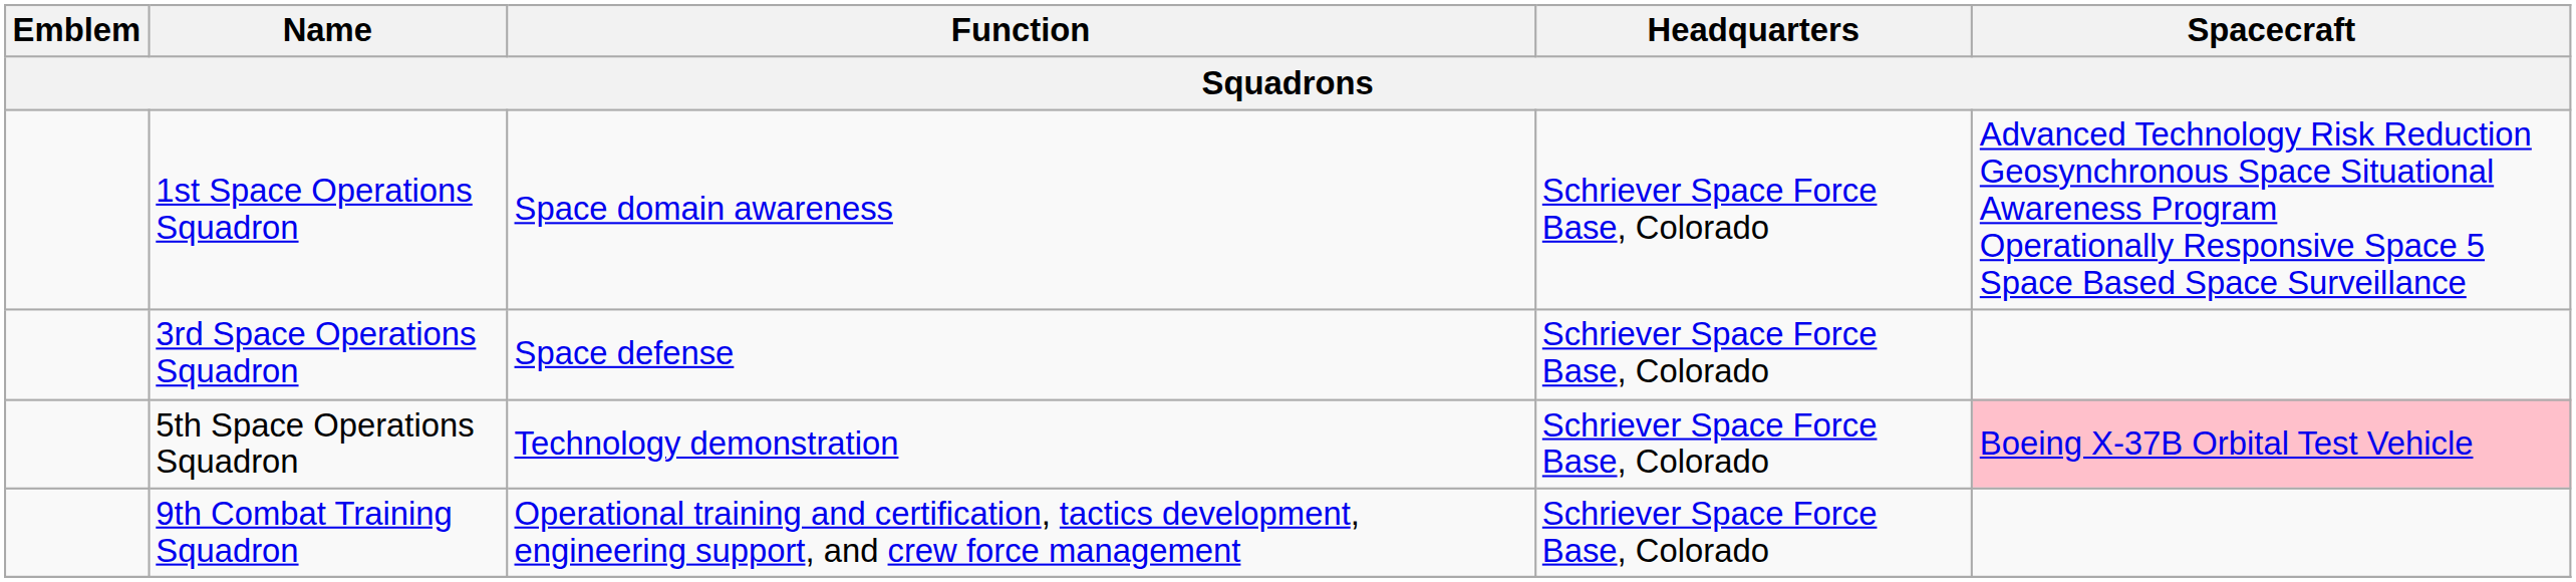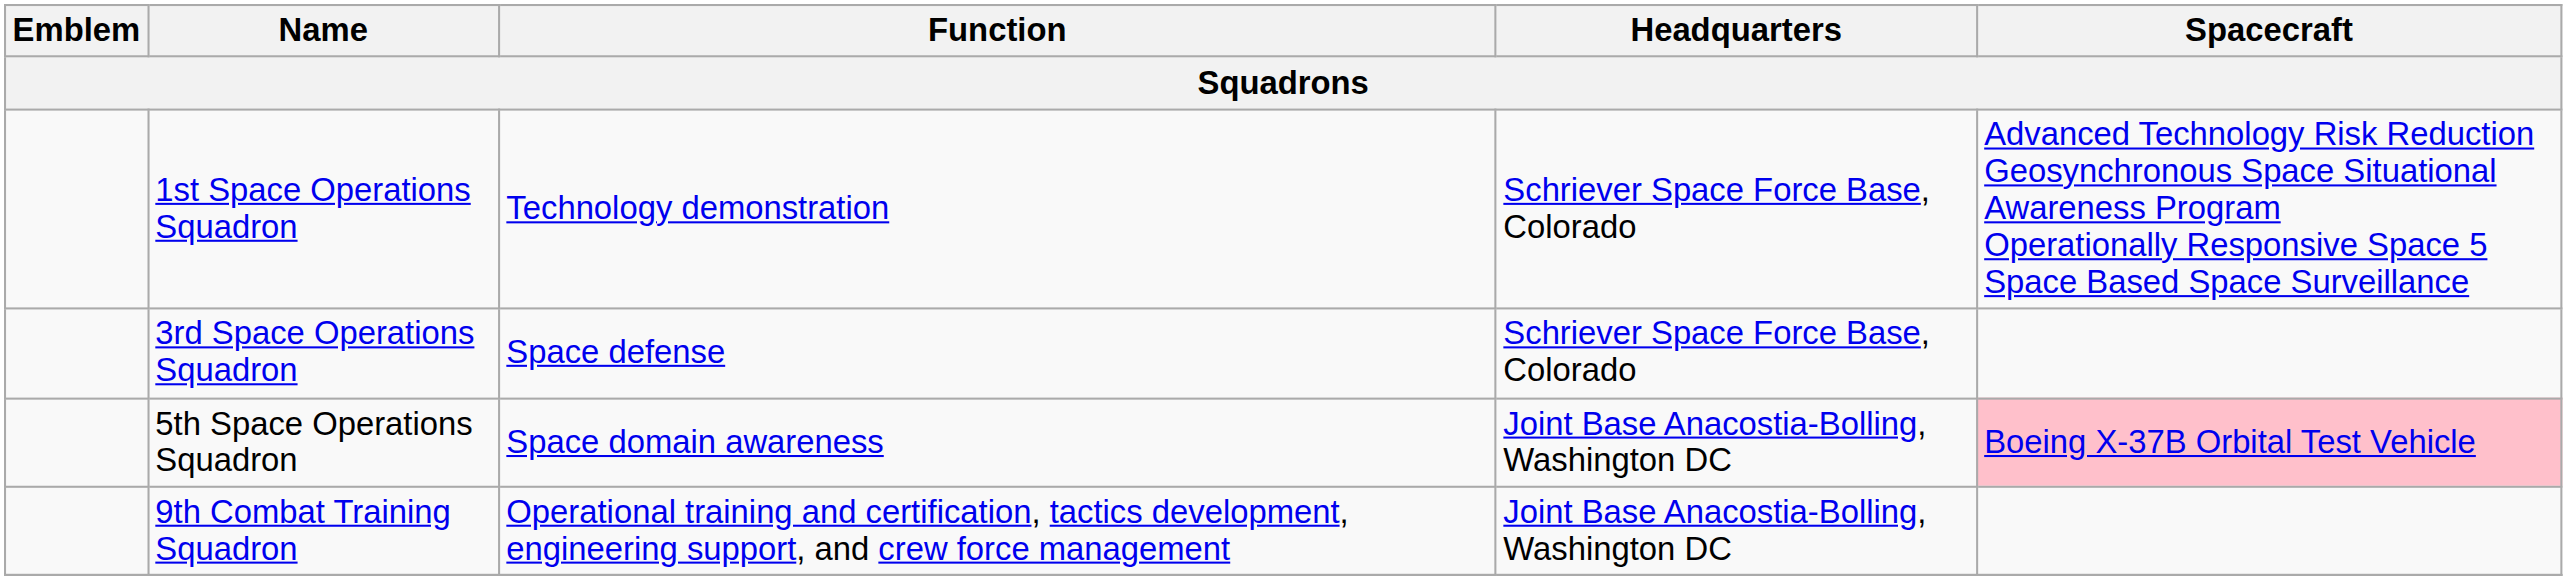1st Space Operations Squadron | Function: Space domain awareness -> Technology demonstration
5th Space Operations Squadron | Function: Technology demonstration -> Space domain awareness
5th Space Operations Squadron | Headquarters: Schriever Space Force Base, Colorado -> Joint Base Anacostia-Bolling, Washington DC
9th Combat Training Squadron | Headquarters: Schriever Space Force Base, Colorado -> Joint Base Anacostia-Bolling, Washington DC
